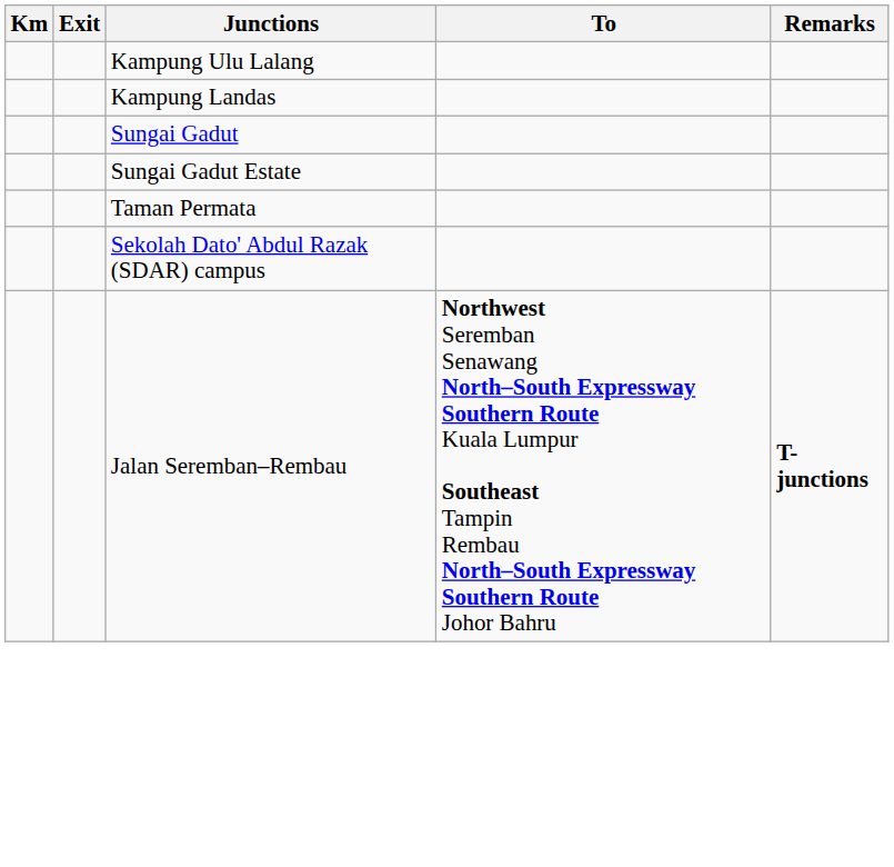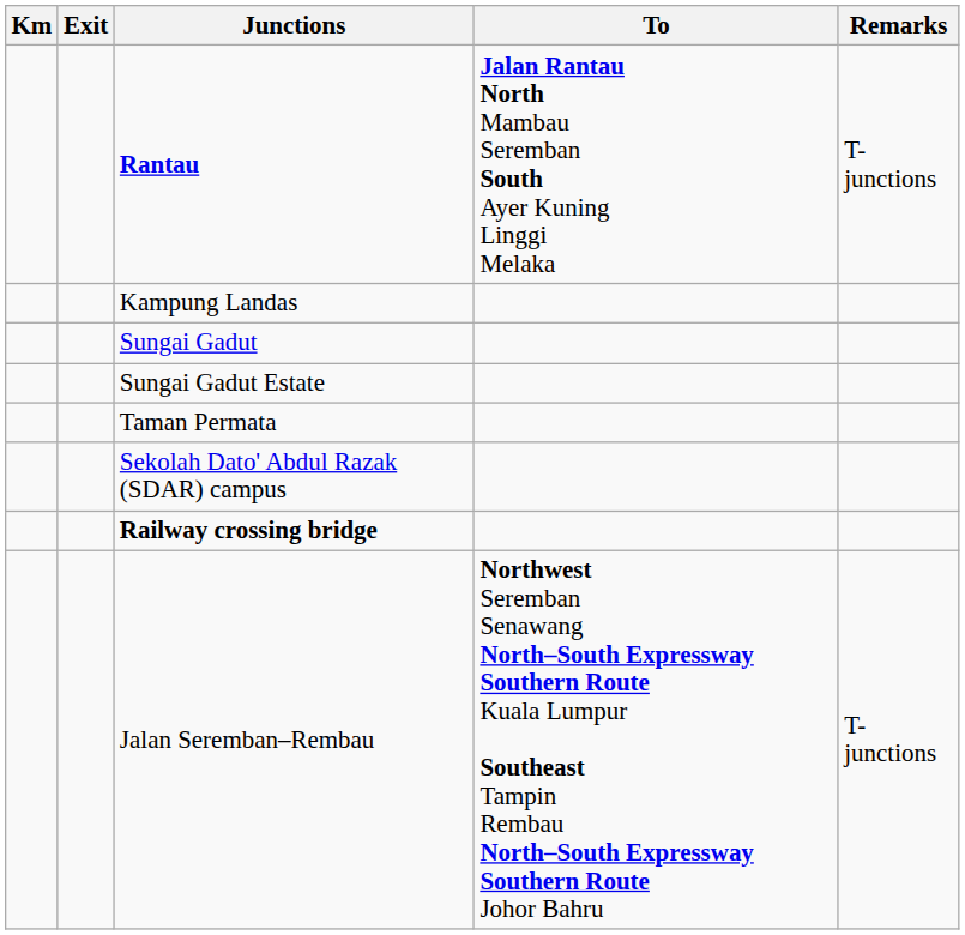+ row: Rantau | Jalan Rantau North Mambau Seremban South Ayer Kuning Linggi Melaka | T-junctions
- row: Kampung Ulu Lalang
+ row: Railway crossing bridge
Jalan Seremban–Rembau | Remarks: bold -> normal
